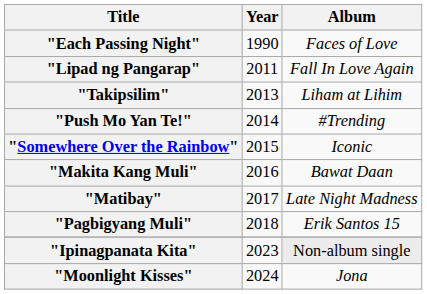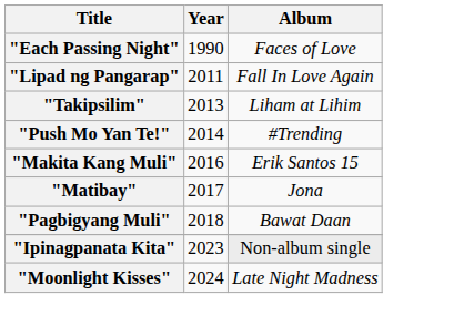- row: "Somewhere Over the Rainbow" | 2015 | Iconic
"Makita Kang Muli" | Album: Bawat Daan -> Erik Santos 15
"Matibay" | Album: Late Night Madness -> Jona
"Pagbigyang Muli" | Album: Erik Santos 15 -> Bawat Daan
"Moonlight Kisses" | Album: Jona -> Late Night Madness
